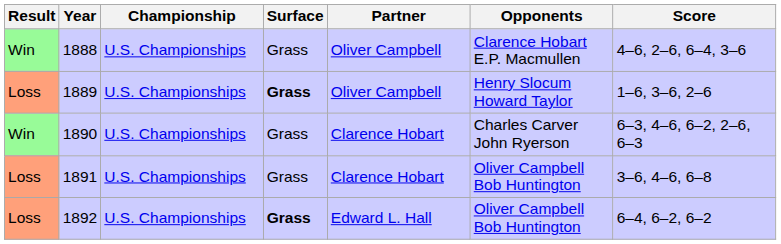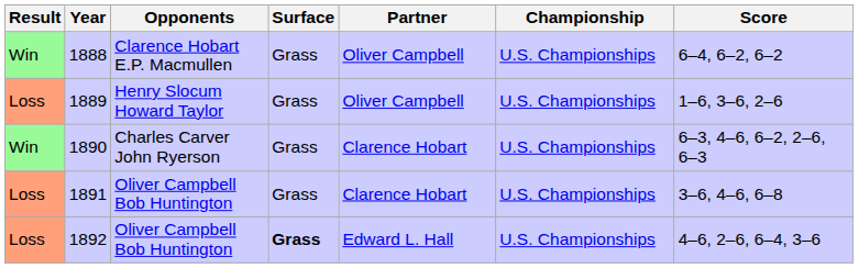columns swapped: Championship <-> Opponents
1888 | Score: 4–6, 2–6, 6–4, 3–6 -> 6–4, 6–2, 6–2
1889 | Surface: bold -> normal
1892 | Score: 6–4, 6–2, 6–2 -> 4–6, 2–6, 6–4, 3–6
